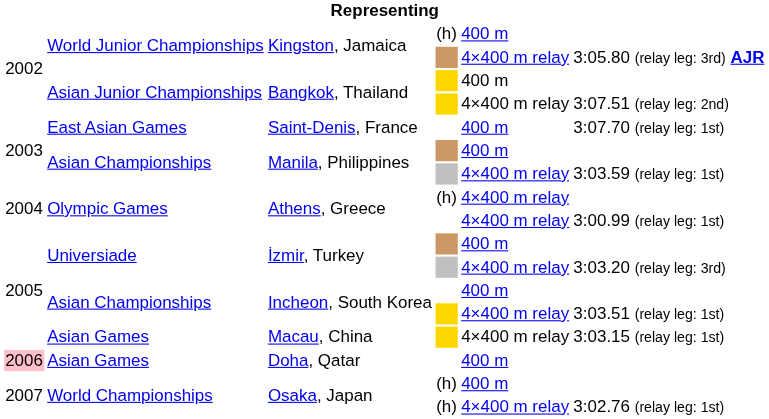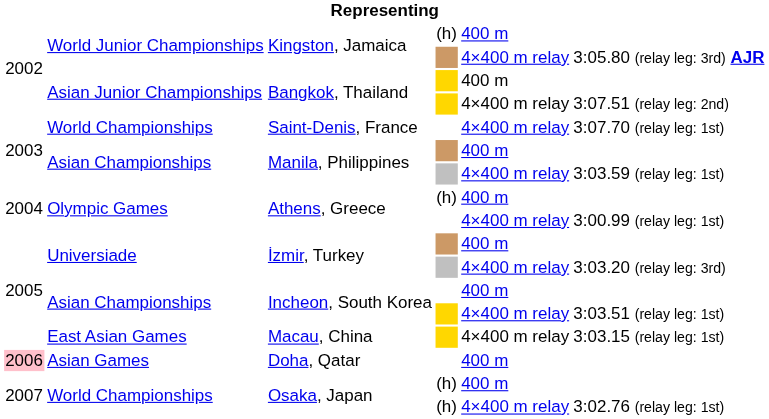Saint-Denis, France | column 2: East Asian Games -> World Championships
Saint-Denis, France | column 5: 400 m -> 4×400 m relay
Athens, Greece / (h) | column 5: 4×400 m relay -> 400 m
Macau, China | column 2: Asian Games -> East Asian Games
